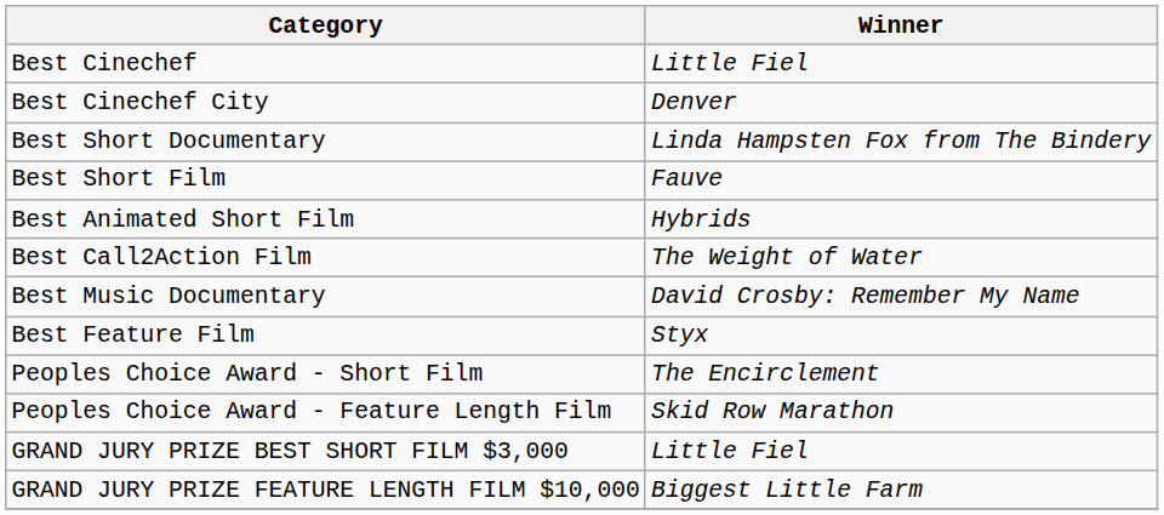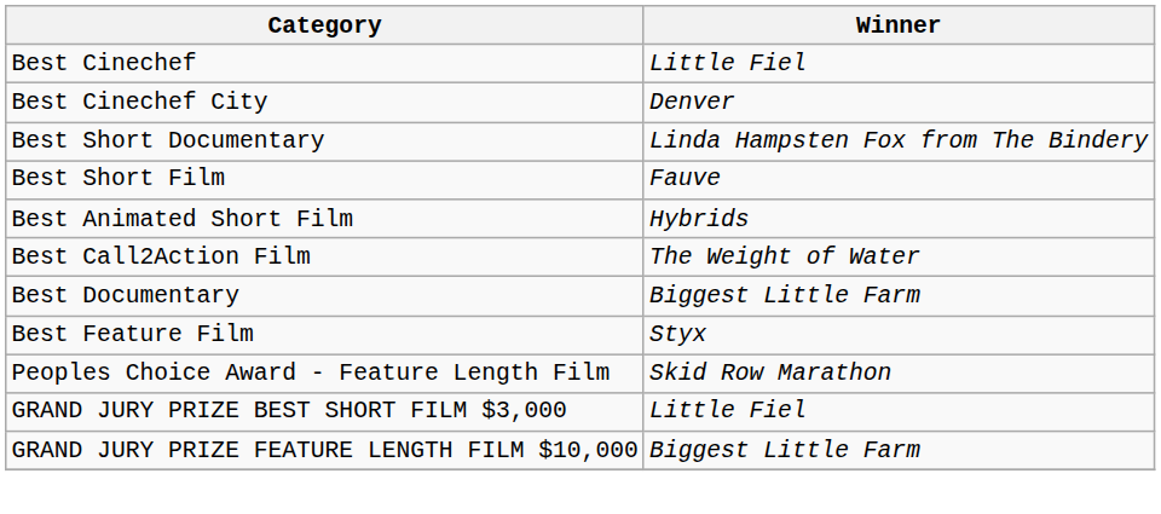- row: Best Music Documentary | David Crosby: Remember My Name
+ row: Best Documentary | Biggest Little Farm
- row: Peoples Choice Award - Short Film | The Encirclement
